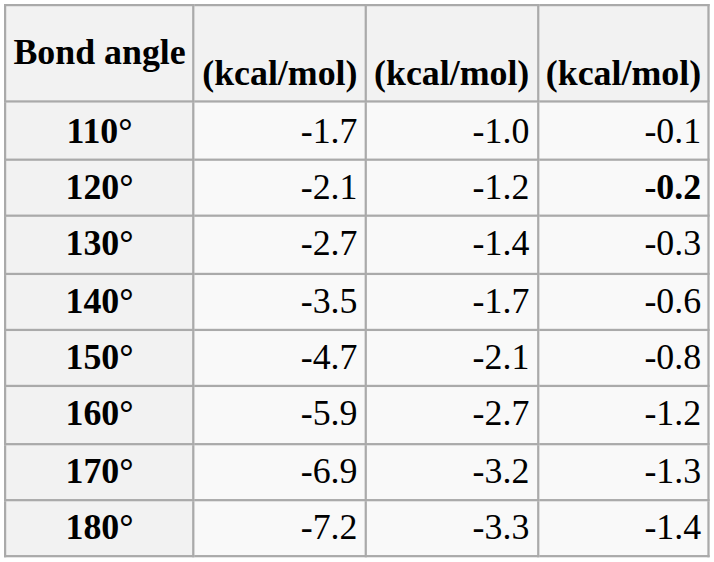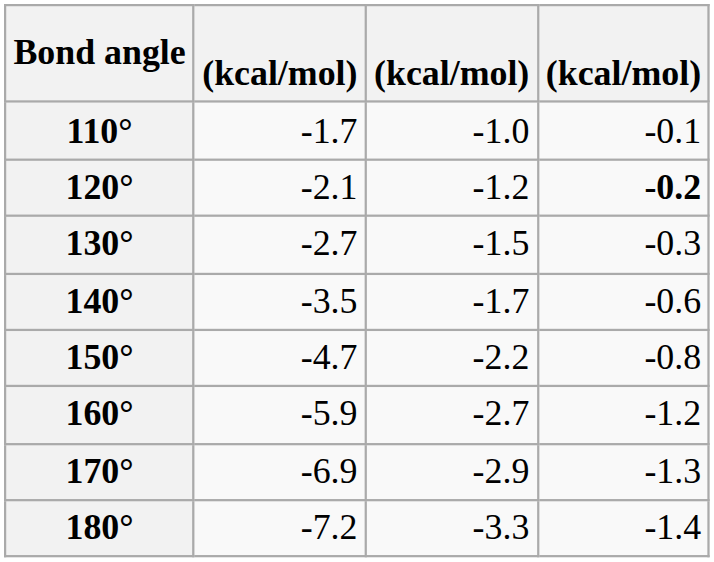130° | column 3: -1.4 -> -1.5
150° | column 3: -2.1 -> -2.2
170° | column 3: -3.2 -> -2.9
